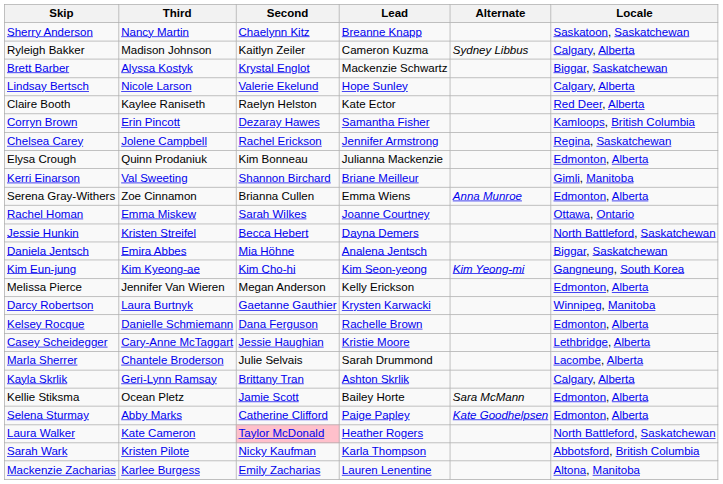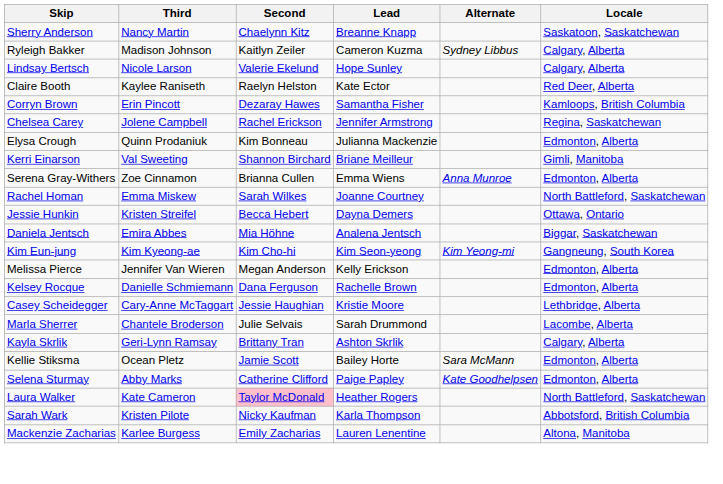- row: Brett Barber | Alyssa Kostyk | Krystal Englot | Mackenzie Schwartz | Biggar, Saskatchewan
Rachel Homan | Locale: Ottawa, Ontario -> North Battleford, Saskatchewan
Jessie Hunkin | Locale: North Battleford, Saskatchewan -> Ottawa, Ontario
- row: Darcy Robertson | Laura Burtnyk | Gaetanne Gauthier | Krysten Karwacki | Winnipeg, Manitoba
